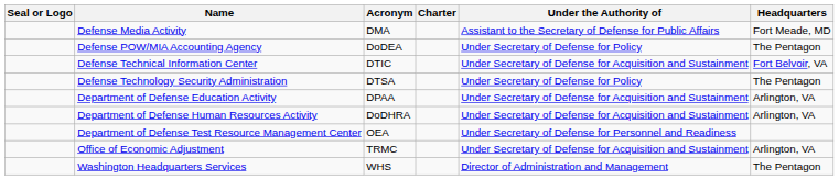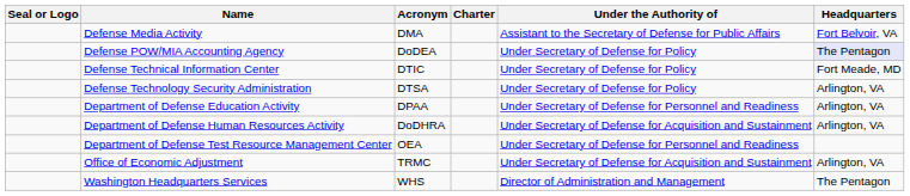Defense Media Activity | Headquarters: Fort Meade, MD -> Fort Belvoir, VA
Defense POW/MIA Accounting Agency | Headquarters: no background -> lavender background
Defense Technical Information Center | Under the Authority of: Under Secretary of Defense for Acquisition and Sustainment -> Under Secretary of Defense for Policy
Defense Technical Information Center | Headquarters: Fort Belvoir, VA -> Fort Meade, MD
Defense Technology Security Administration | Headquarters: The Pentagon -> Arlington, VA
Department of Defense Education Activity | Under the Authority of: Under Secretary of Defense for Acquisition and Sustainment -> Under Secretary of Defense for Personnel and Readiness
